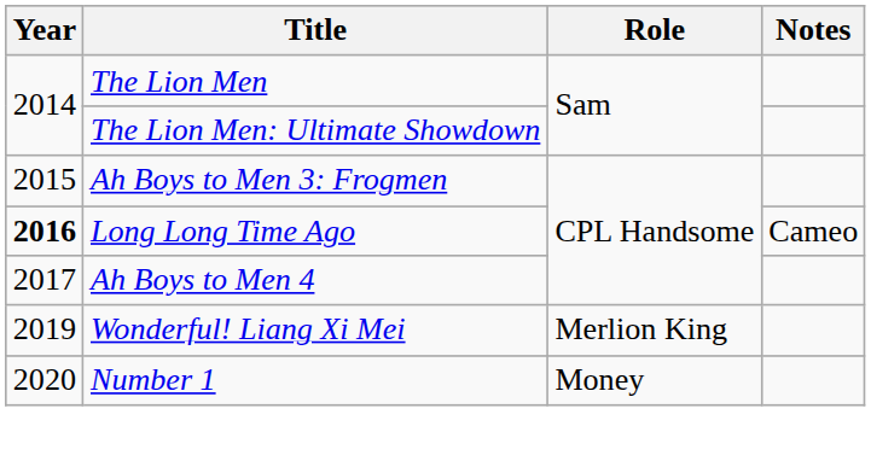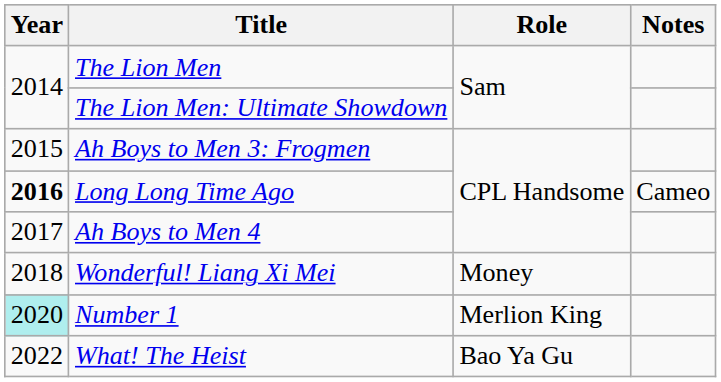Wonderful! Liang Xi Mei | Year: 2019 -> 2018
Wonderful! Liang Xi Mei | Role: Merlion King -> Money
Number 1 | Year: no background -> paleturquoise background
Number 1 | Role: Money -> Merlion King
+ row: 2022 | What! The Heist | Bao Ya Gu
